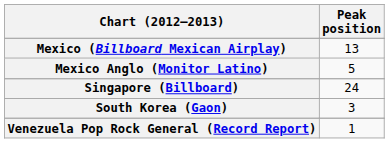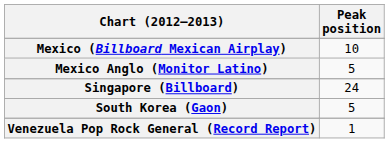Mexico (Billboard Mexican Airplay) | Peak position: 13 -> 10
South Korea (Gaon) | Peak position: 3 -> 5
